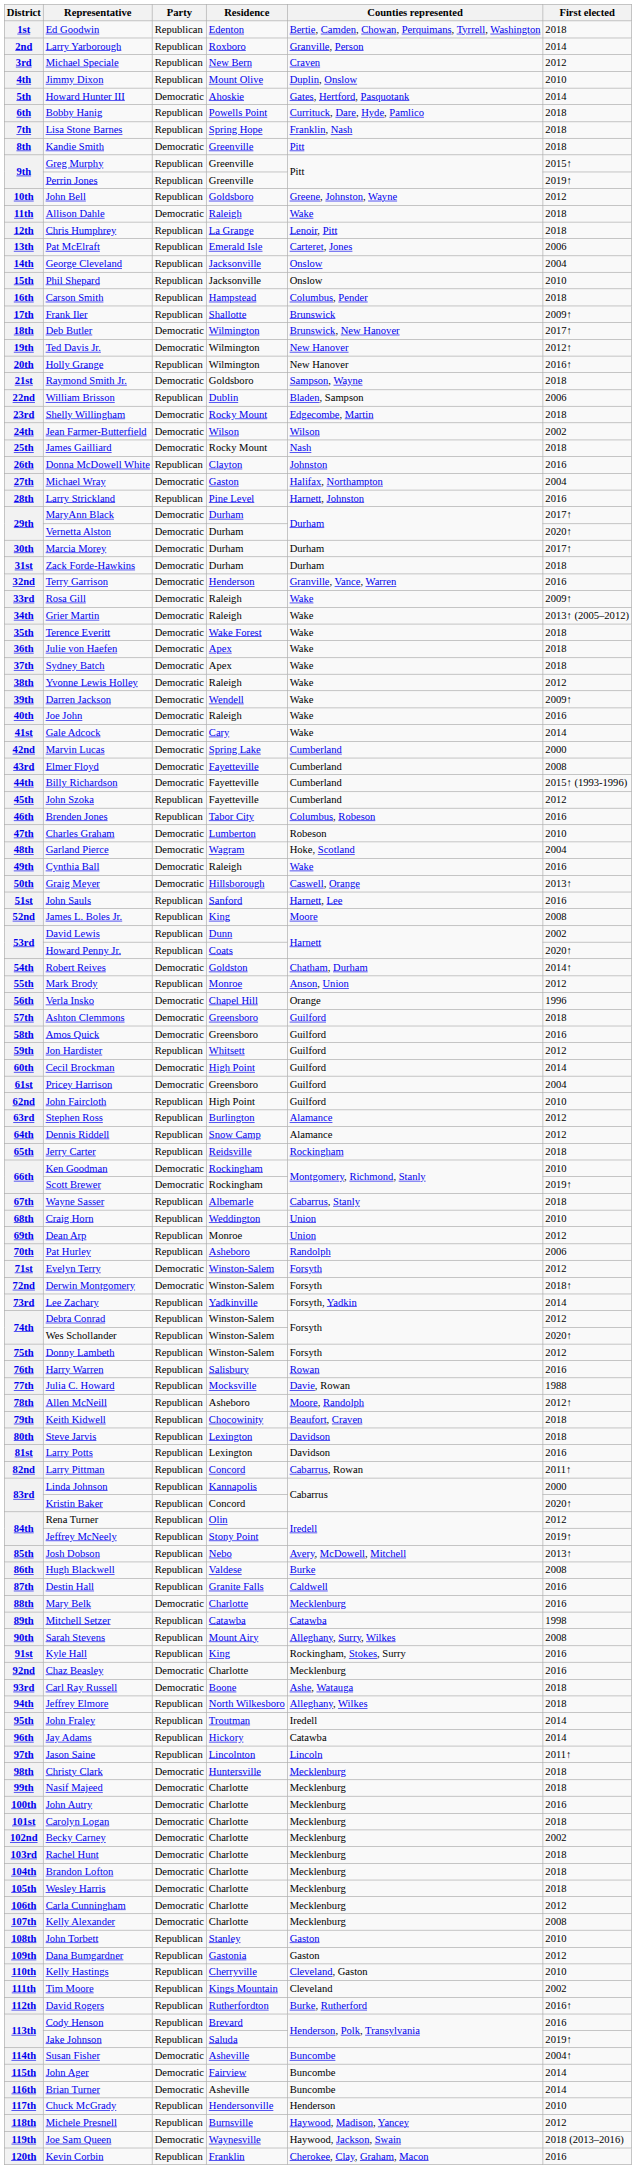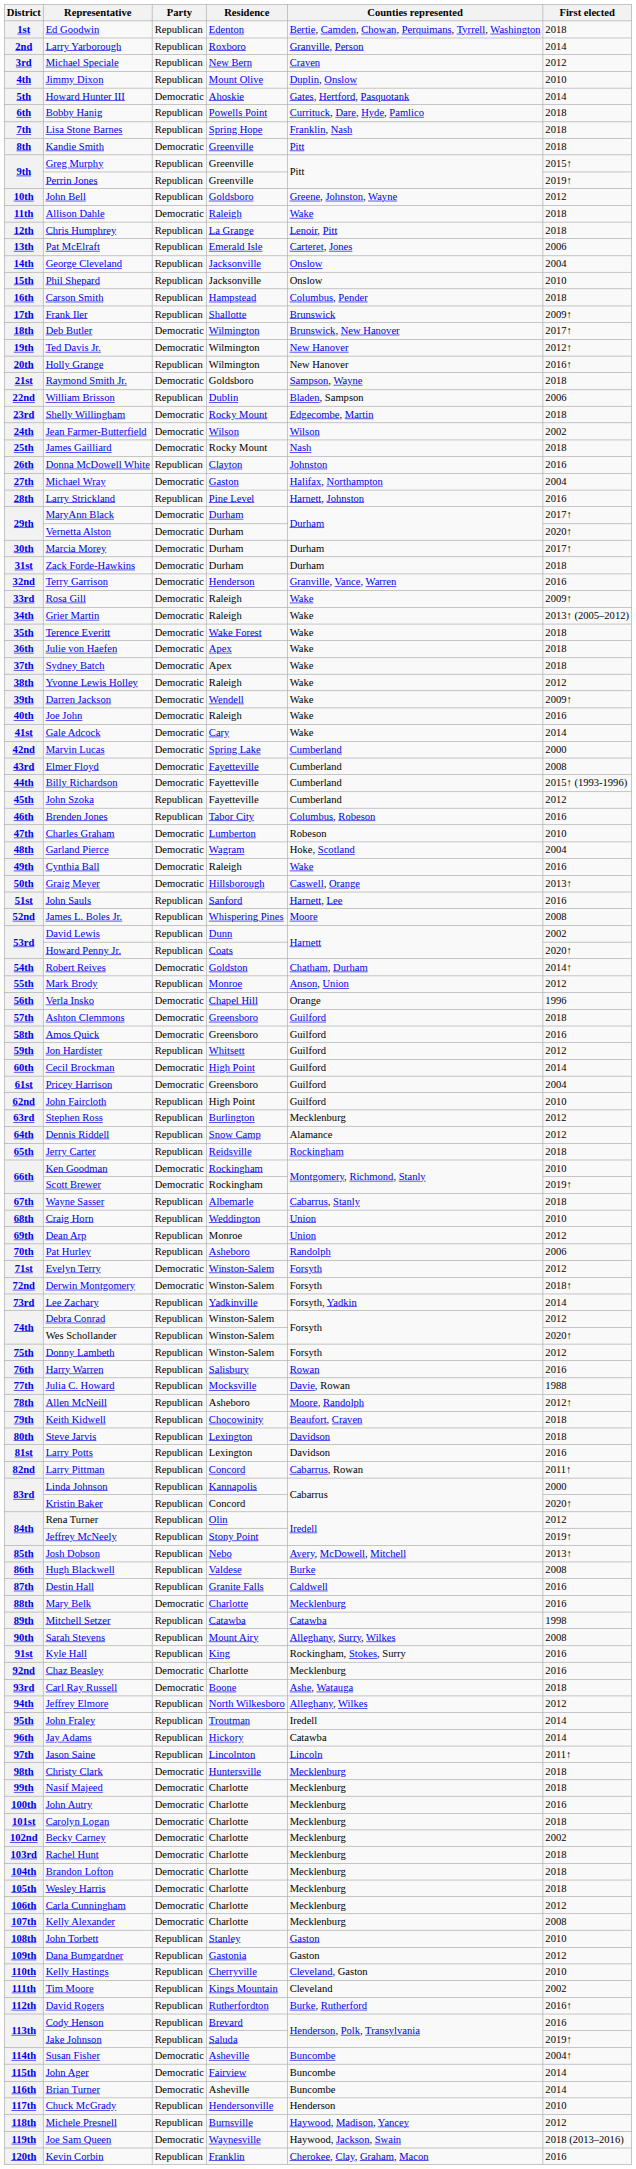52nd | Residence: King -> Whispering Pines
63rd | Counties represented: Alamance -> Mecklenburg
94th | First elected: 2018 -> 2012
